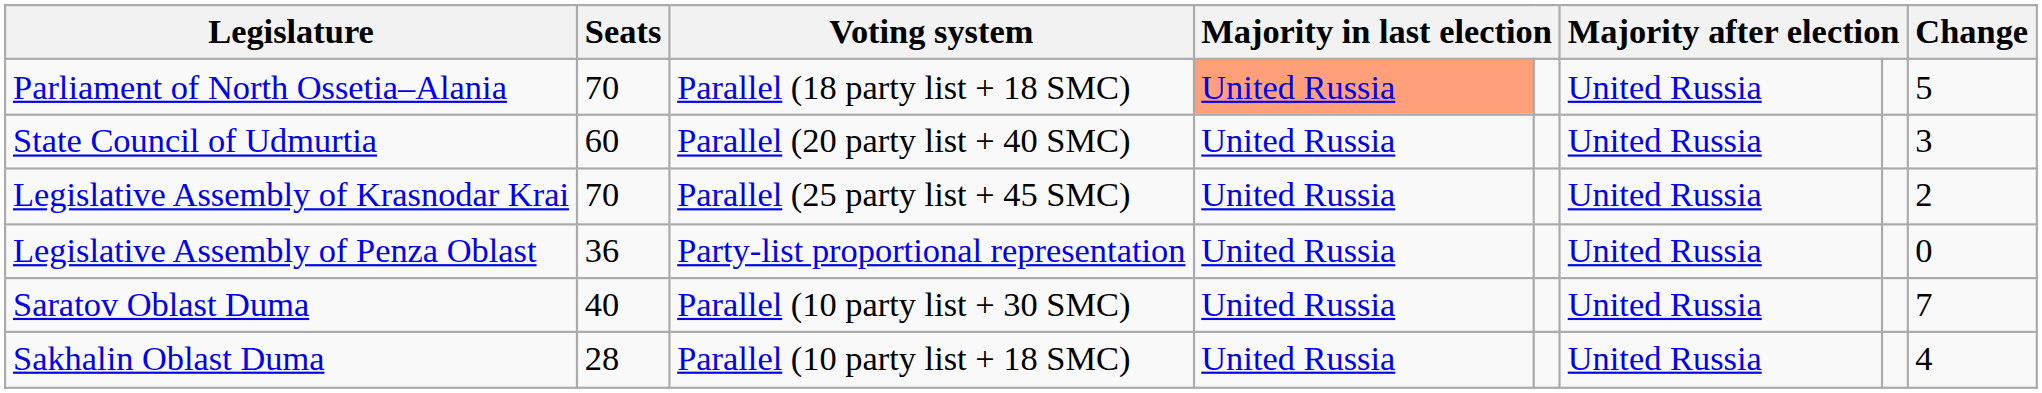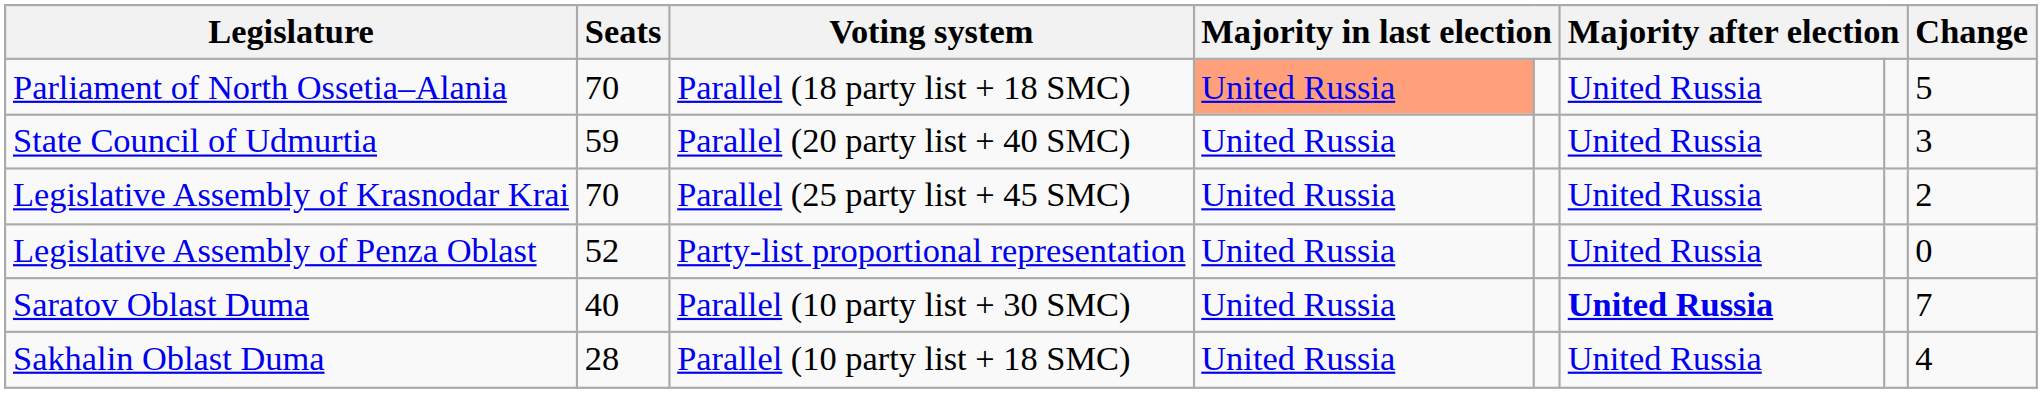State Council of Udmurtia | Seats: 60 -> 59
Legislative Assembly of Penza Oblast | Seats: 36 -> 52
Saratov Oblast Duma | column 6: normal -> bold
